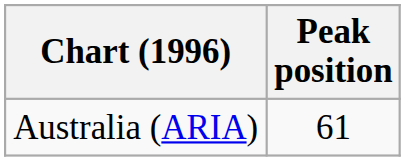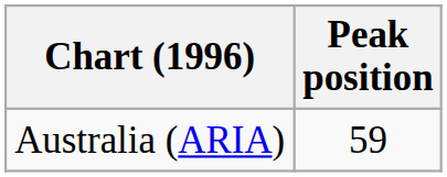Australia (ARIA) | Peak position: 61 -> 59
